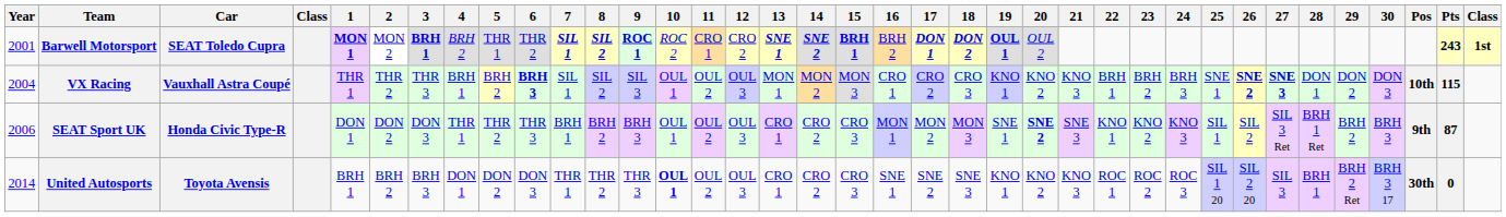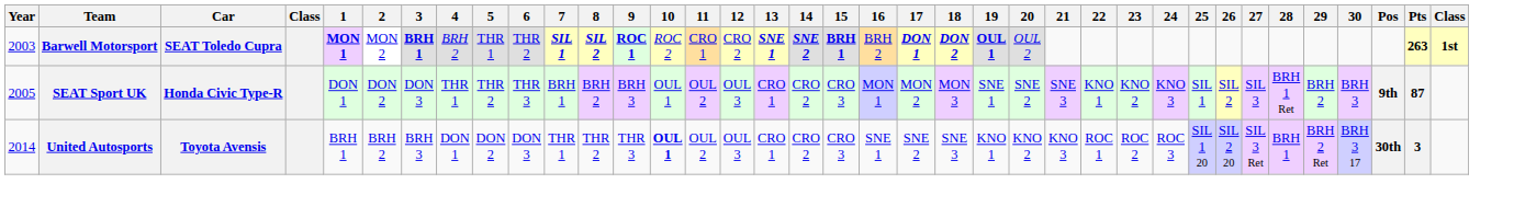Barwell Motorsport | Year: 2001 -> 2003
Barwell Motorsport | Pts: 243 -> 263
- row: 2004 | VX Racing | Vauxhall Astra Coupé | THR 1 | THR 2 | THR 3 | BRH 1 | BRH 2 | BRH 3 | SIL 1 | SIL 2 | SIL 3 | OUL 1 | OUL 2 | OUL 3 | MON 1 | MON 2 | MON 3 | CRO 1 | CRO 2 | CRO 3 | KNO 1 | KNO 2 | KNO 3 | BRH 1 | BRH 2 | BRH 3 | SNE 1 | SNE 2 | SNE 3 | DON 1 | DON 2 | DON 3 | 10th | 115
SEAT Sport UK | Year: 2006 -> 2005
SEAT Sport UK | 20: bold -> normal
SEAT Sport UK | 27: SIL 3 Ret -> SIL 3
United Autosports | 27: SIL 3 -> SIL 3 Ret
United Autosports | Pts: 0 -> 3
